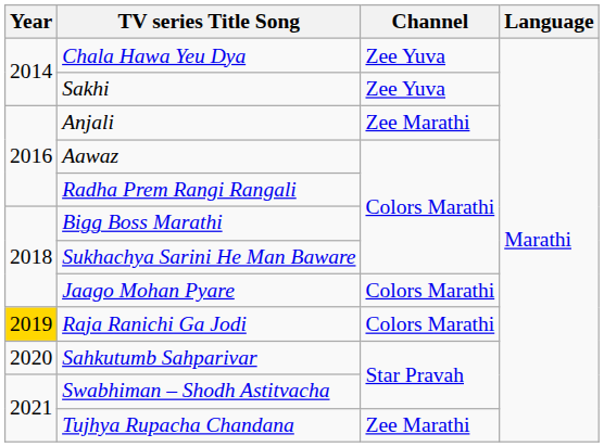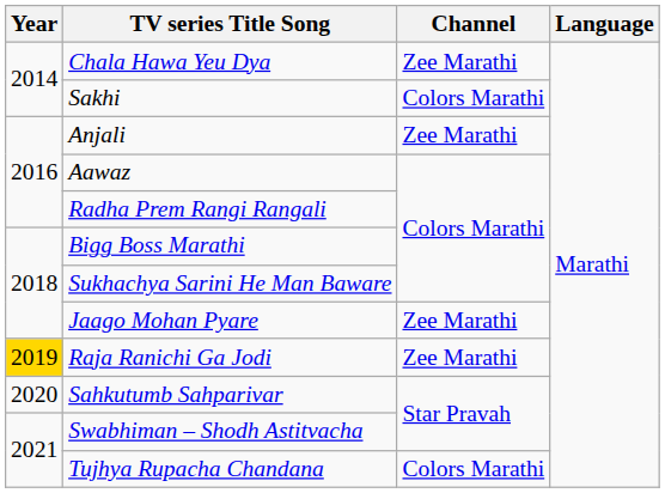Chala Hawa Yeu Dya | Channel: Zee Yuva -> Zee Marathi
Sakhi | Channel: Zee Yuva -> Colors Marathi
Jaago Mohan Pyare | Channel: Colors Marathi -> Zee Marathi
Raja Ranichi Ga Jodi | Channel: Colors Marathi -> Zee Marathi
Tujhya Rupacha Chandana | Channel: Zee Marathi -> Colors Marathi
